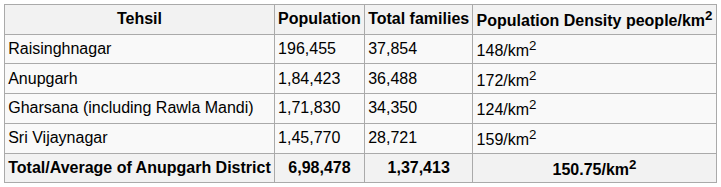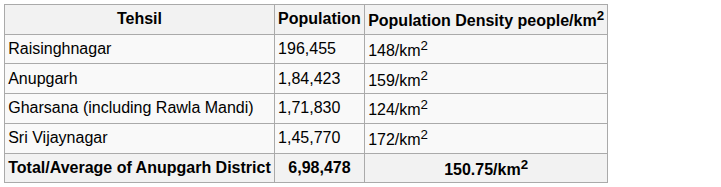- column: Total families | 37,854 | 36,488 | 34,350 | 28,721 | 1,37,413
Anupgarh | Population Density people/km2: 172/km2 -> 159/km2
Sri Vijaynagar | Population Density people/km2: 159/km2 -> 172/km2
